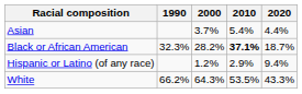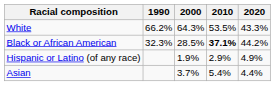rows swapped: White <-> Asian
Black or African American | 2000: 28.2% -> 28.5%
Black or African American | 2020: 18.7% -> 44.2%
Hispanic or Latino (of any race) | 2000: 1.2% -> 1.9%
Hispanic or Latino (of any race) | 2020: 9.4% -> 4.9%
